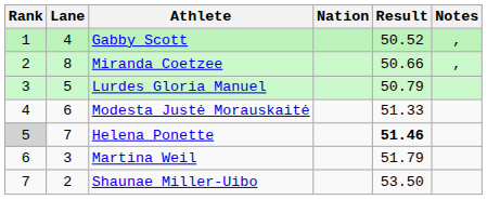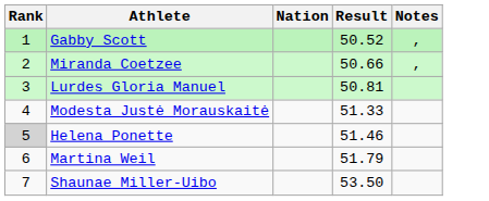- column: Lane | 4 | 8 | 5 | 6 | 7 | 3 | 2
Lurdes Gloria Manuel | Result: 50.79 -> 50.81
Helena Ponette | Result: bold -> normal
